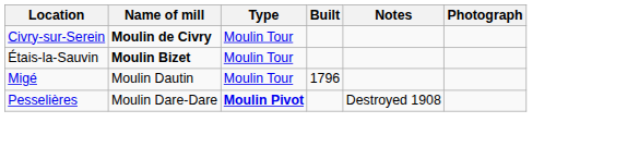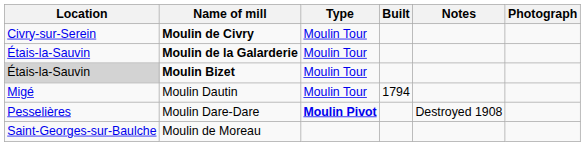+ row: Étais-la-Sauvin | Moulin de la Galarderie | Moulin Tour
Moulin Bizet | Location: no background -> lightgrey background
Moulin Dautin | Built: 1796 -> 1794
+ row: Saint-Georges-sur-Baulche | Moulin de Moreau
